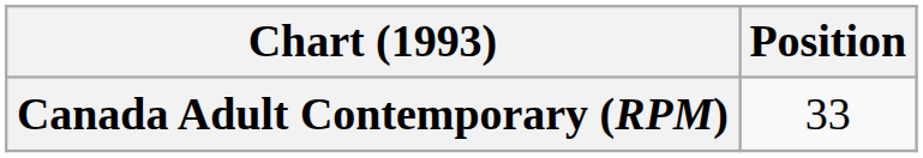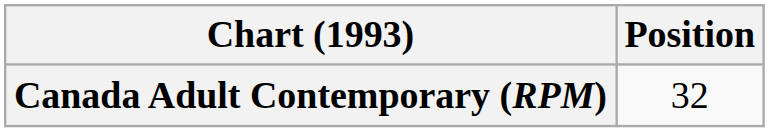Canada Adult Contemporary (RPM) | Position: 33 -> 32
